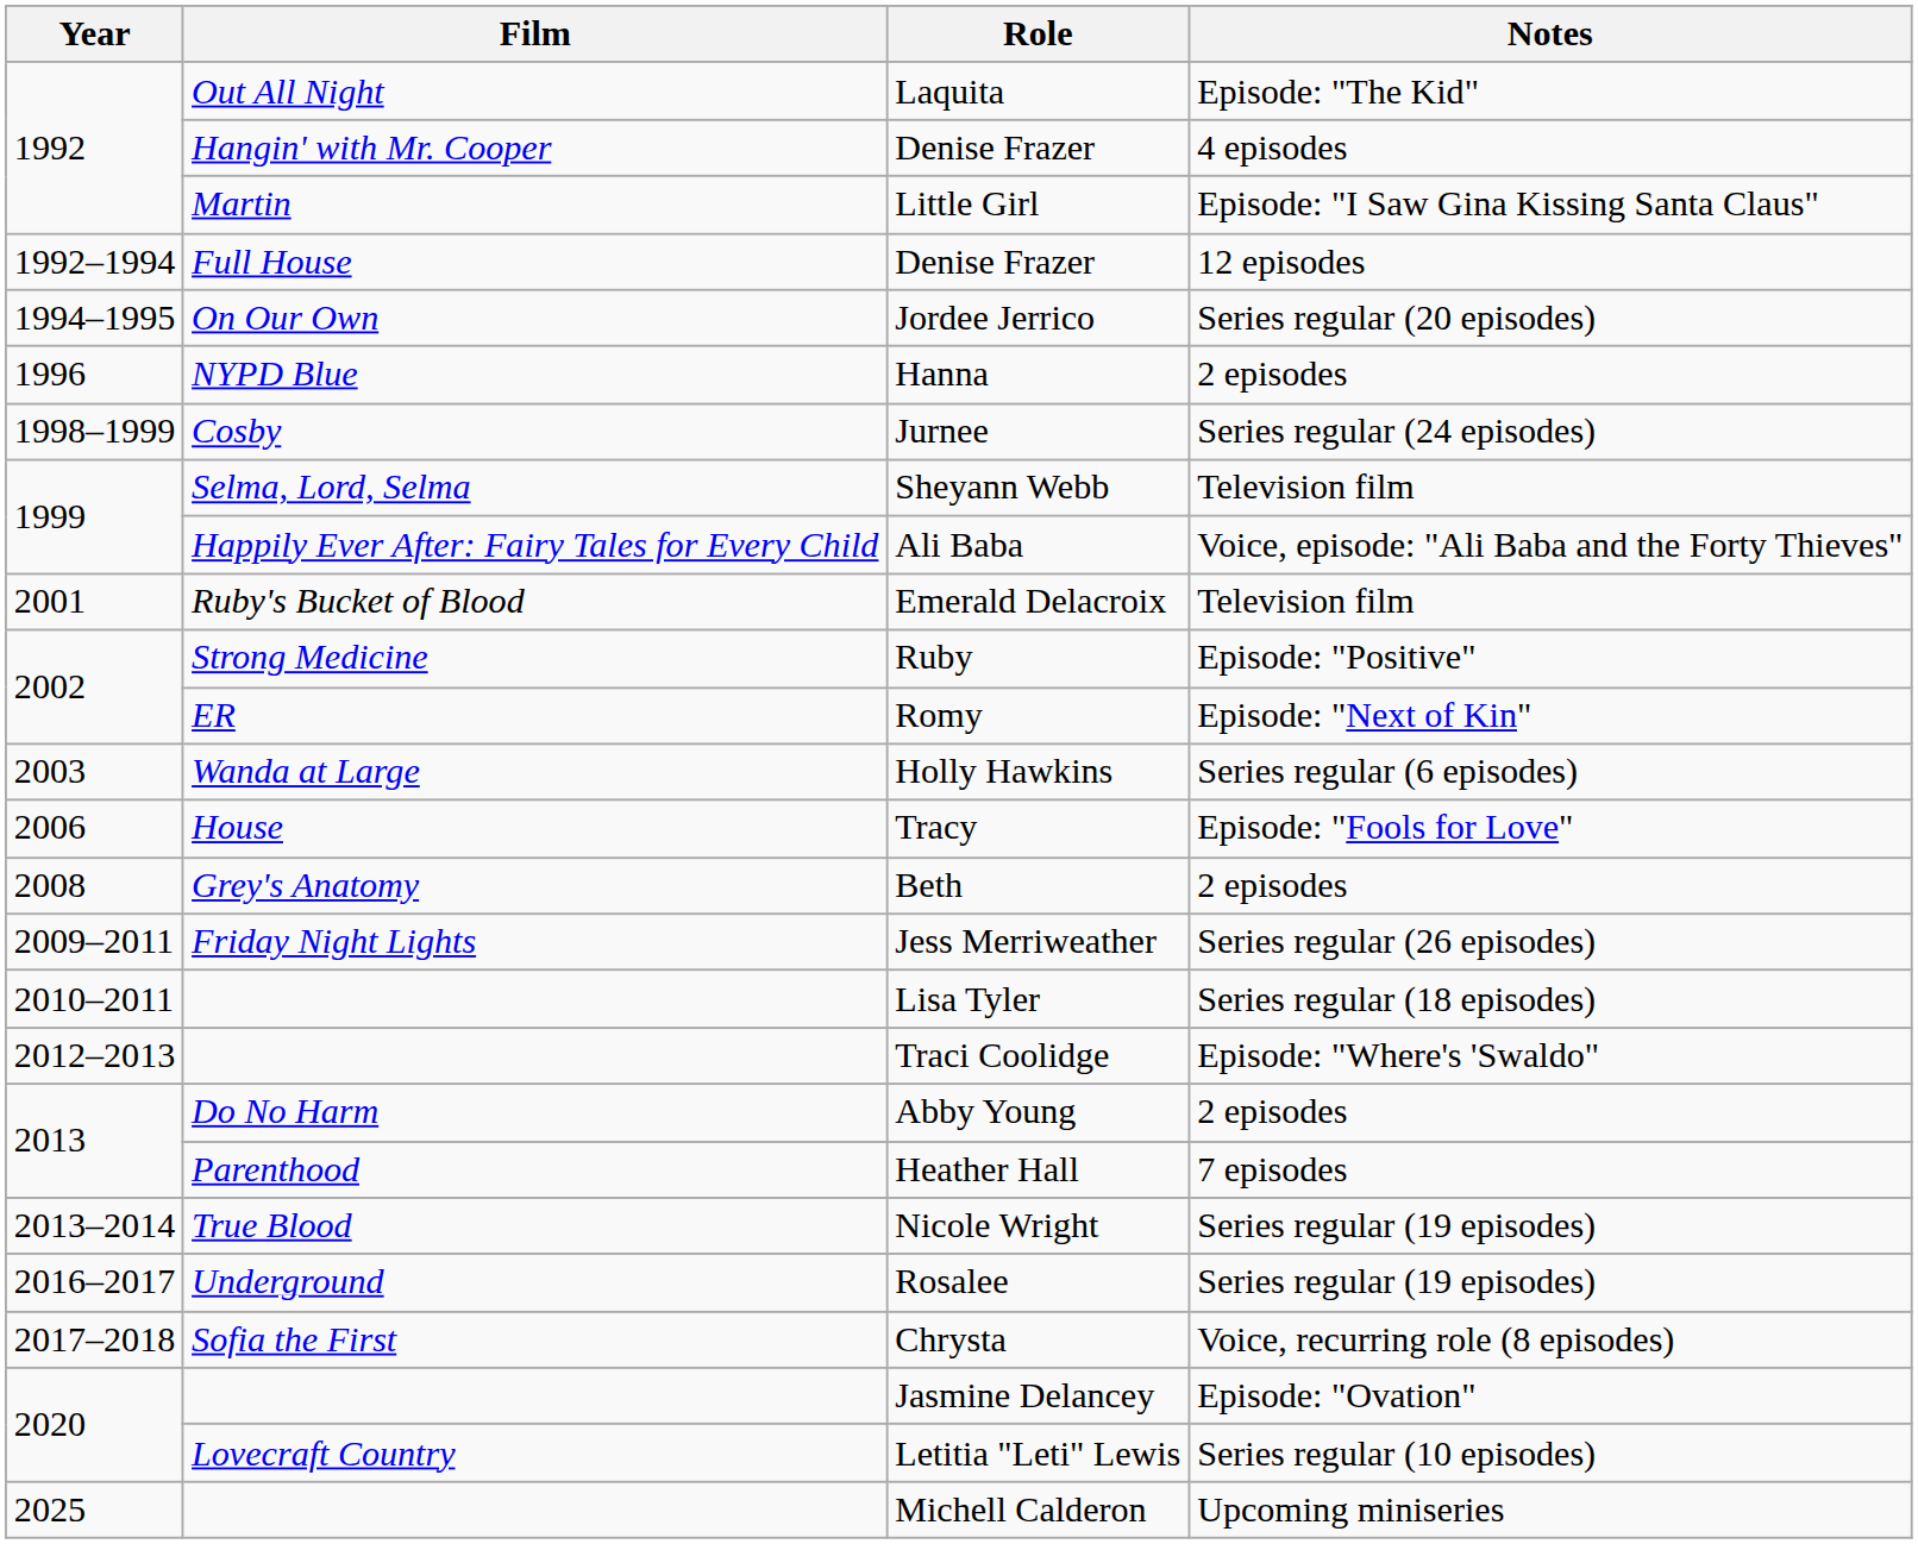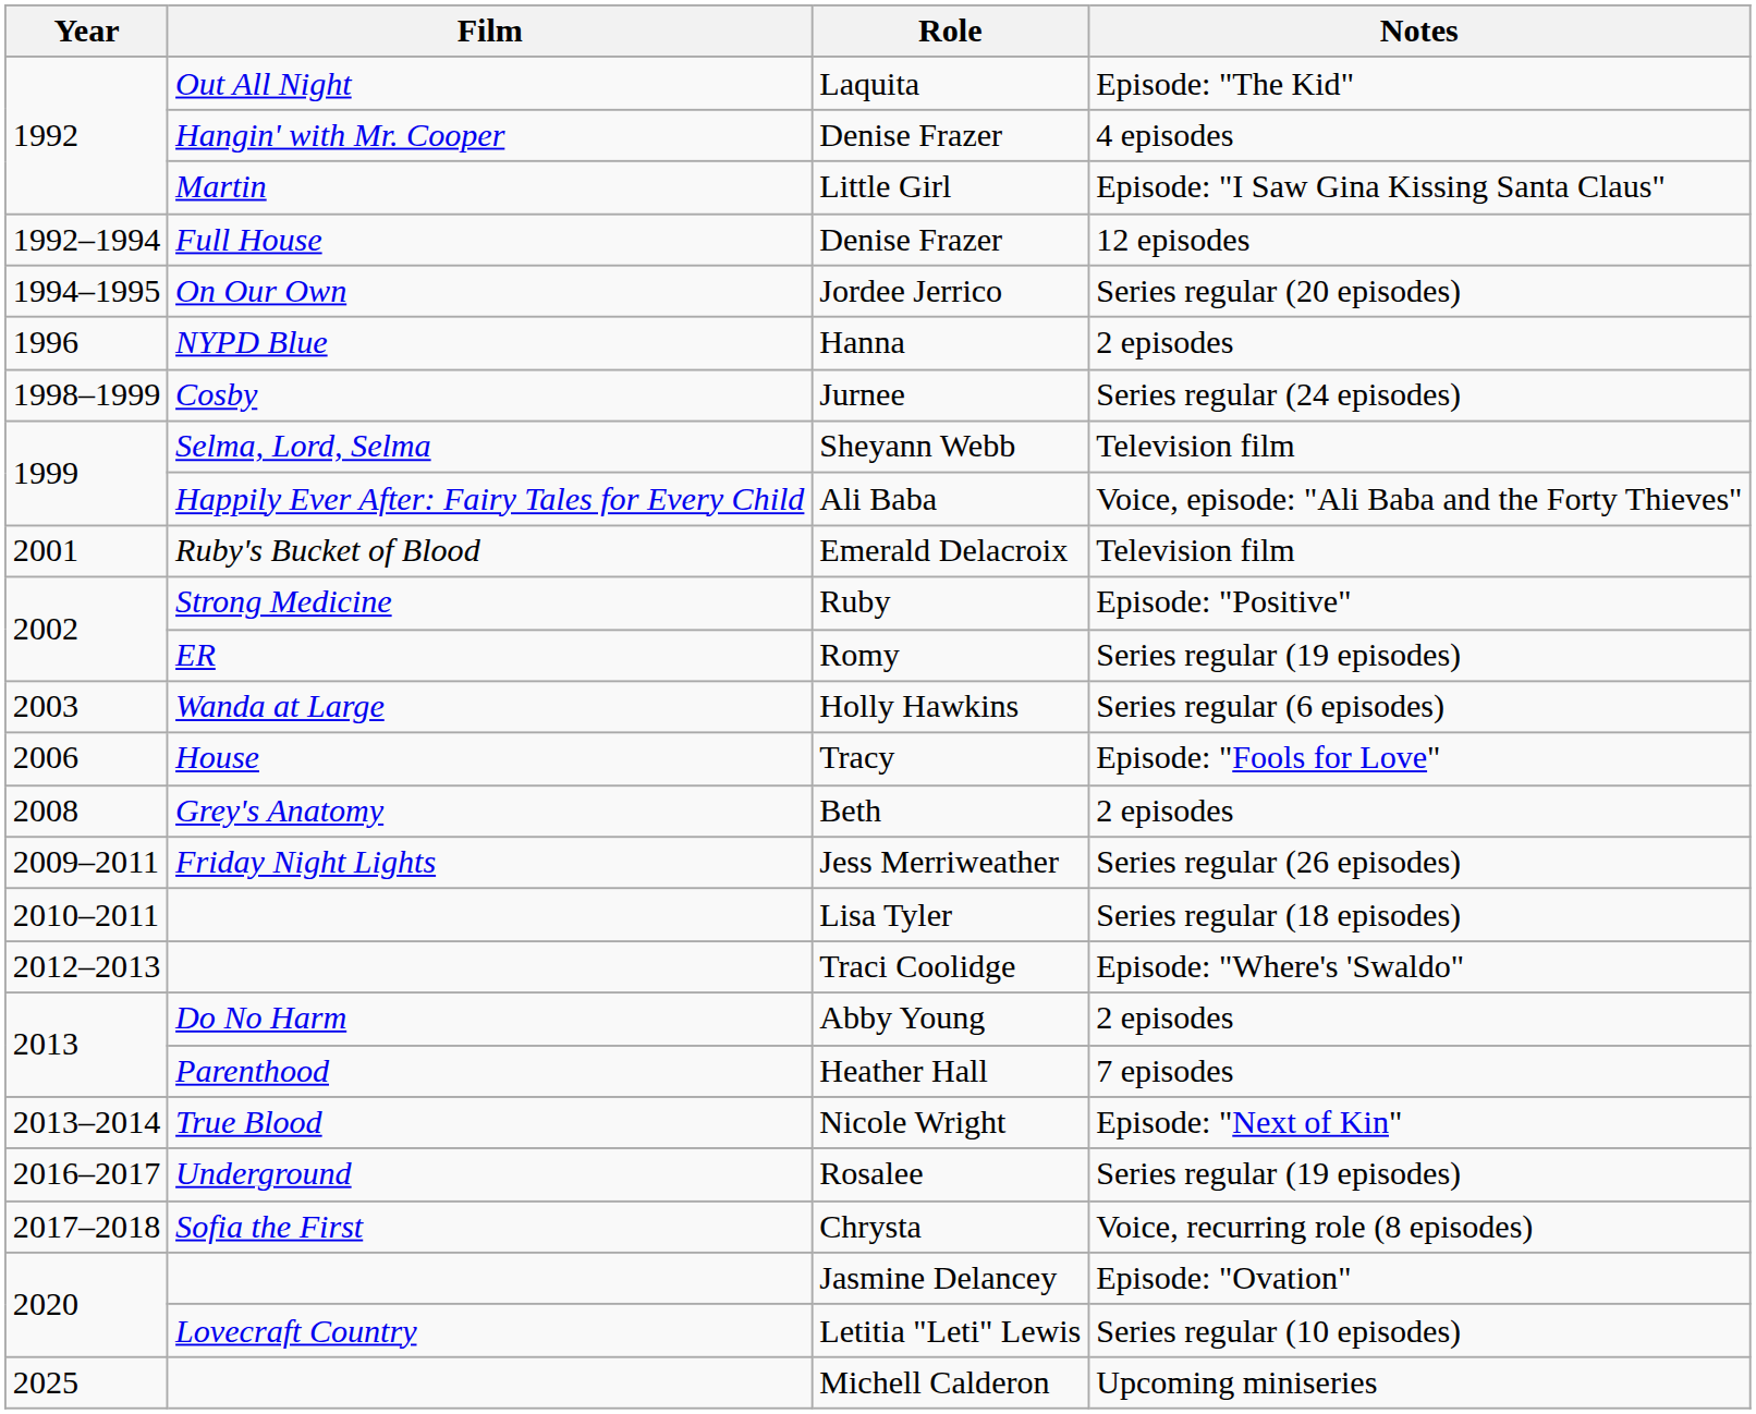Romy | Notes: Episode: "Next of Kin" -> Series regular (19 episodes)
Nicole Wright | Notes: Series regular (19 episodes) -> Episode: "Next of Kin"
